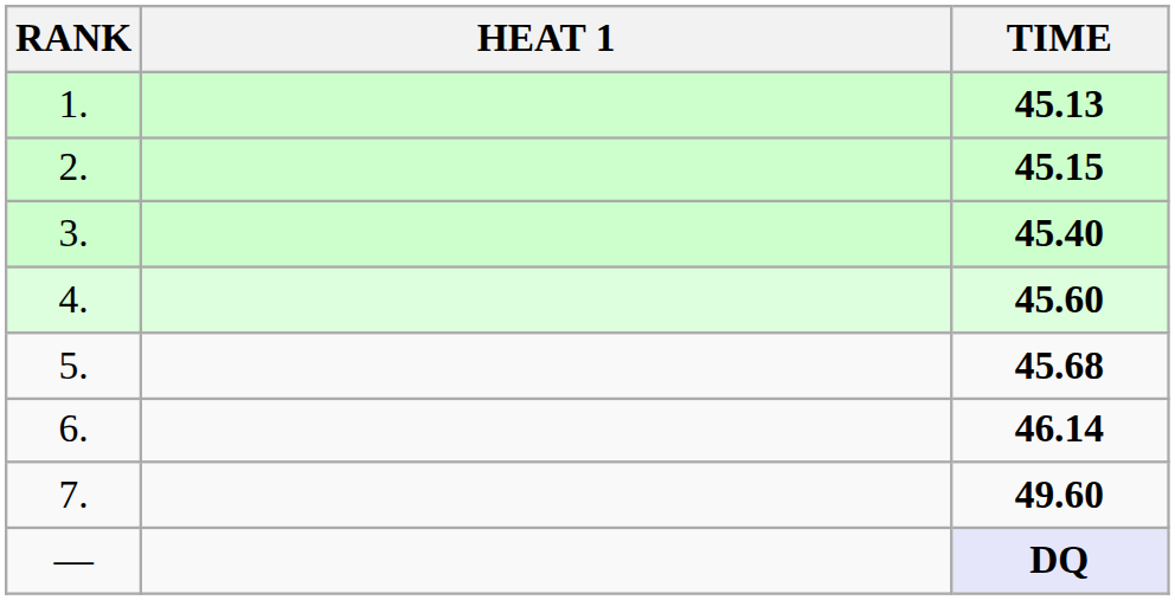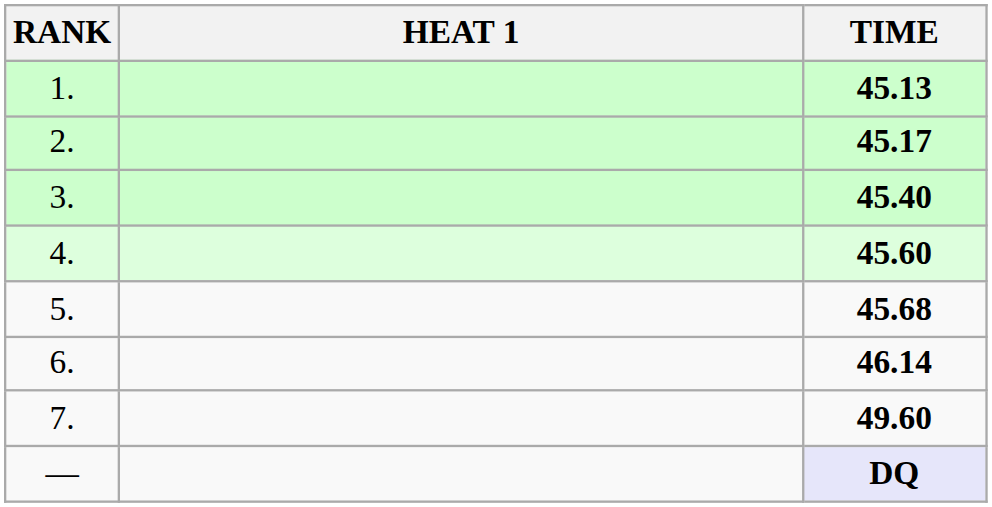2. | TIME: 45.15 -> 45.17
